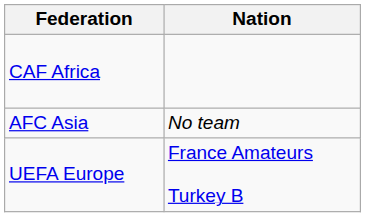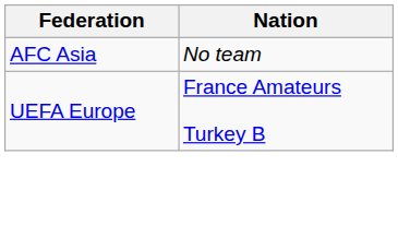- row: CAF Africa
